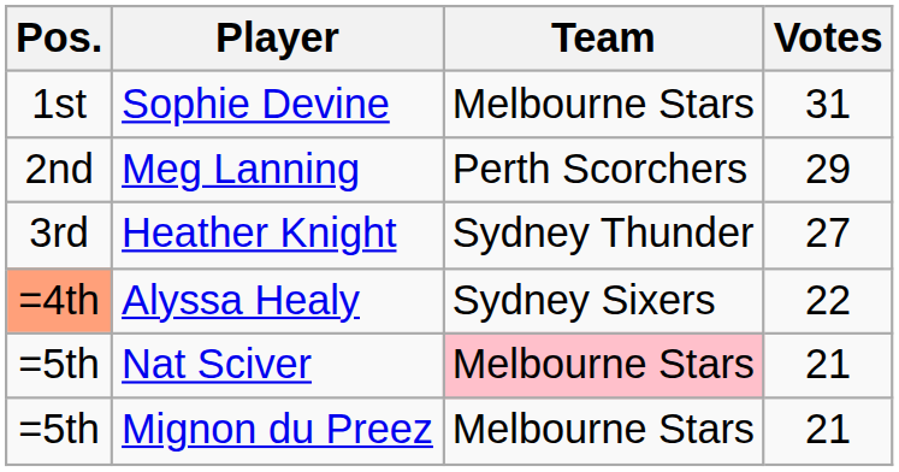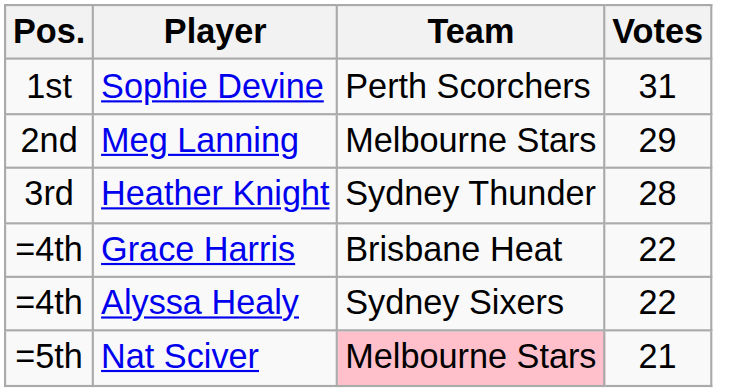Sophie Devine | Team: Melbourne Stars -> Perth Scorchers
Meg Lanning | Team: Perth Scorchers -> Melbourne Stars
Heather Knight | Votes: 27 -> 28
+ row: =4th | Grace Harris | Brisbane Heat | 22
Alyssa Healy | Pos.: lightsalmon background -> no background
- row: =5th | Mignon du Preez | Melbourne Stars | 21
